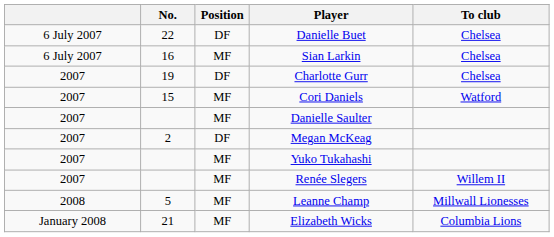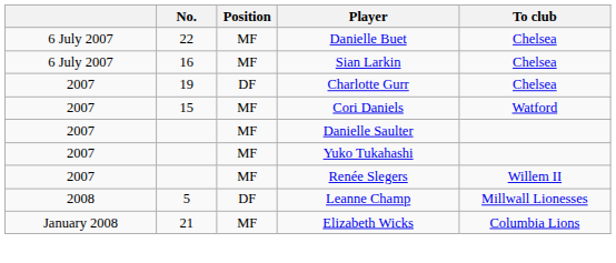Danielle Buet | Position: DF -> MF
- row: 2007 | 2 | DF | Megan McKeag
Leanne Champ | Position: MF -> DF
